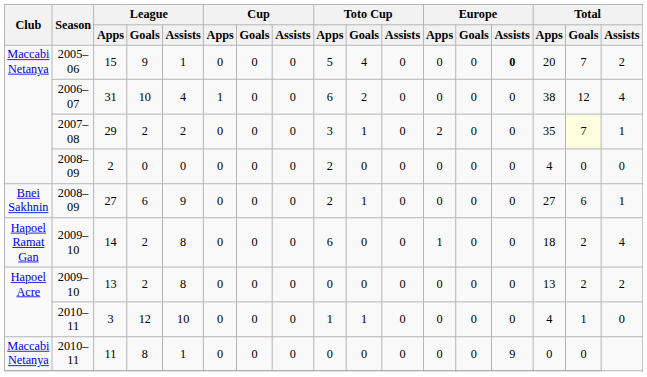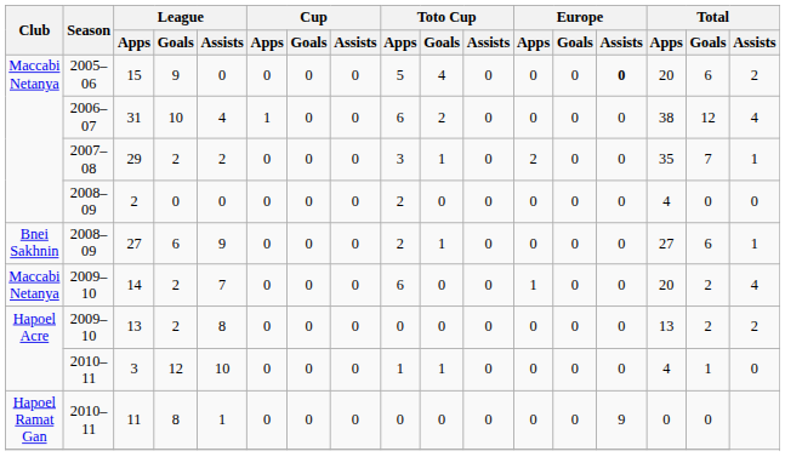15 | League / Assists: 1 -> 0
15 | Total / Goals: 7 -> 6
29 | Total / Goals: lightyellow background -> no background
14 | Club: Hapoel Ramat Gan -> Maccabi Netanya
14 | League / Assists: 8 -> 7
14 | Total / Apps: 18 -> 20
11 | Club: Maccabi Netanya -> Hapoel Ramat Gan
